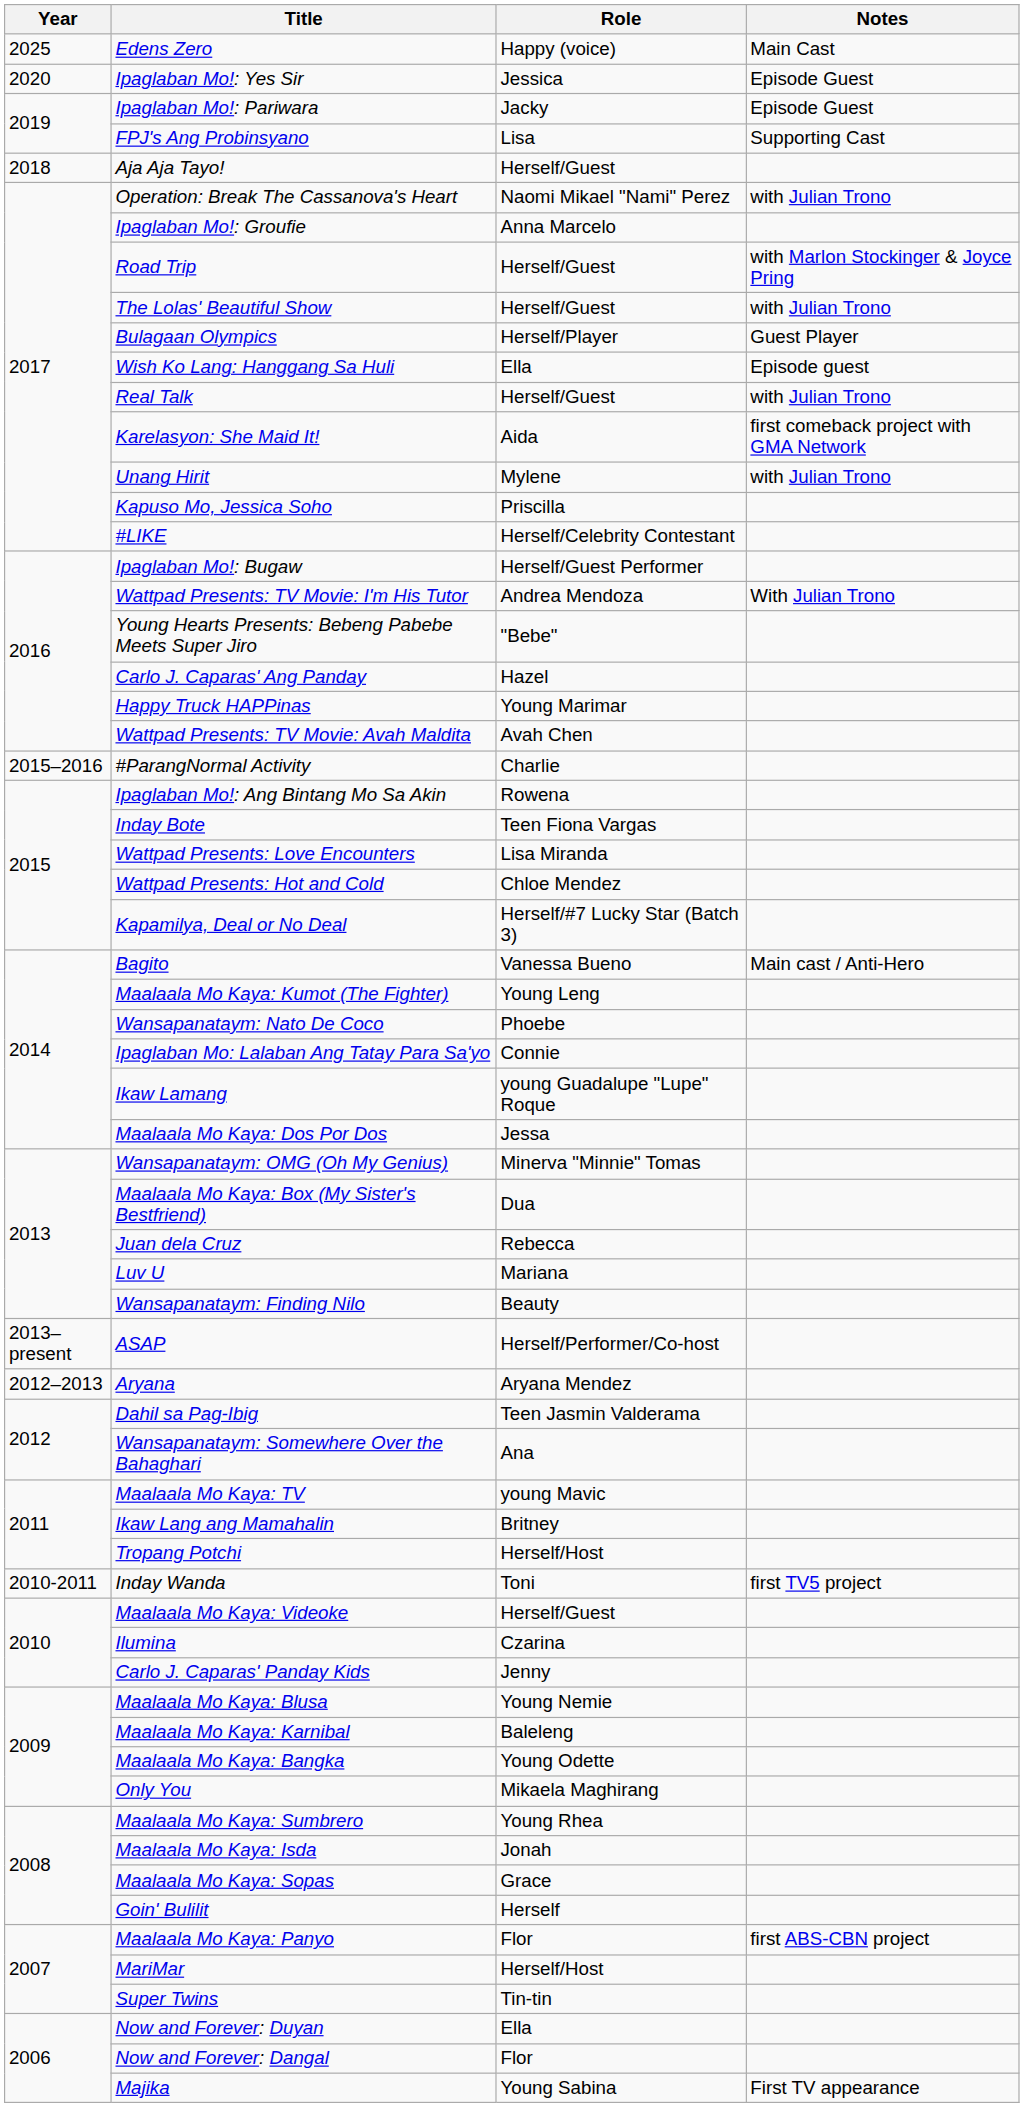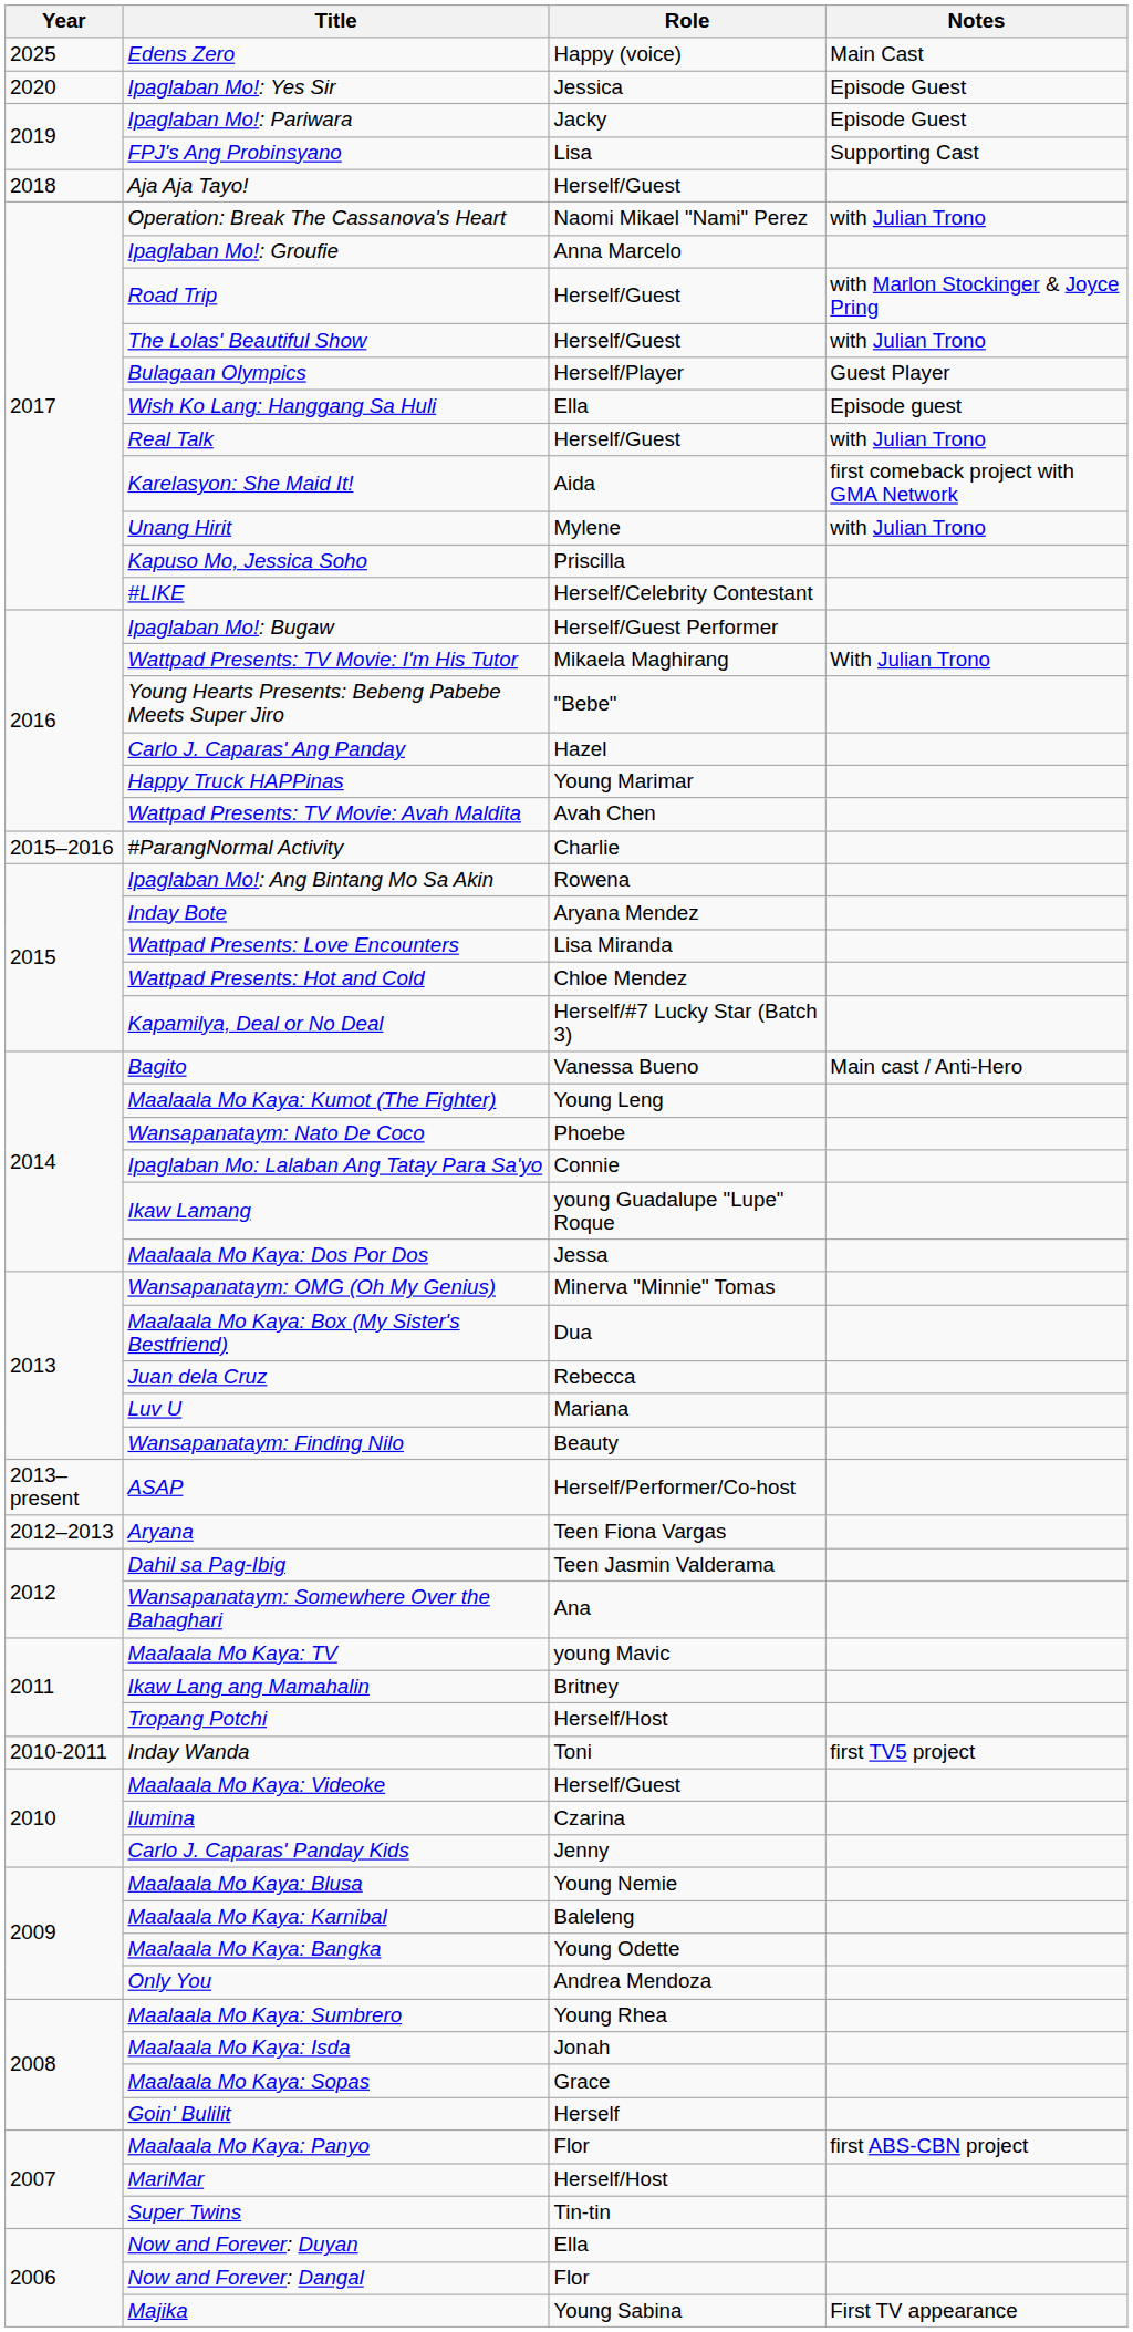Wattpad Presents: TV Movie: I'm His Tutor | Role: Andrea Mendoza -> Mikaela Maghirang
Inday Bote | Role: Teen Fiona Vargas -> Aryana Mendez
Aryana | Role: Aryana Mendez -> Teen Fiona Vargas
Only You | Role: Mikaela Maghirang -> Andrea Mendoza
